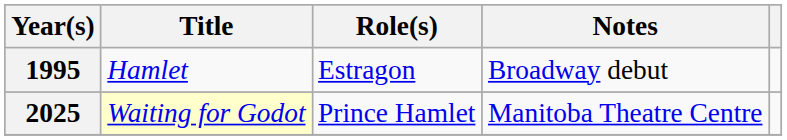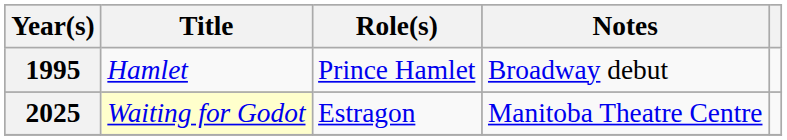1995 | Role(s): Estragon -> Prince Hamlet
2025 | Role(s): Prince Hamlet -> Estragon
